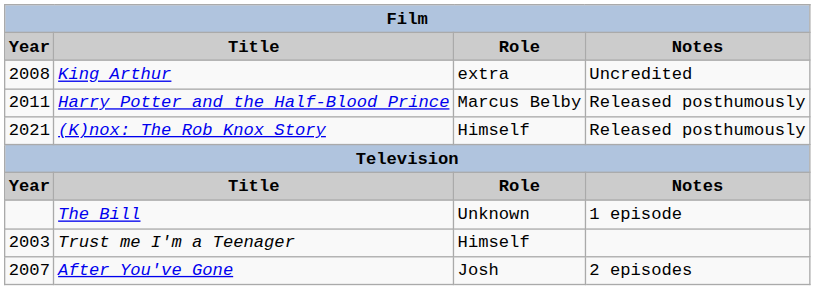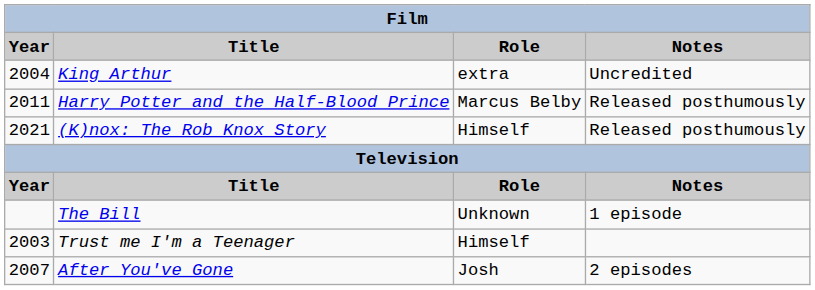King Arthur | Year: 2008 -> 2004
